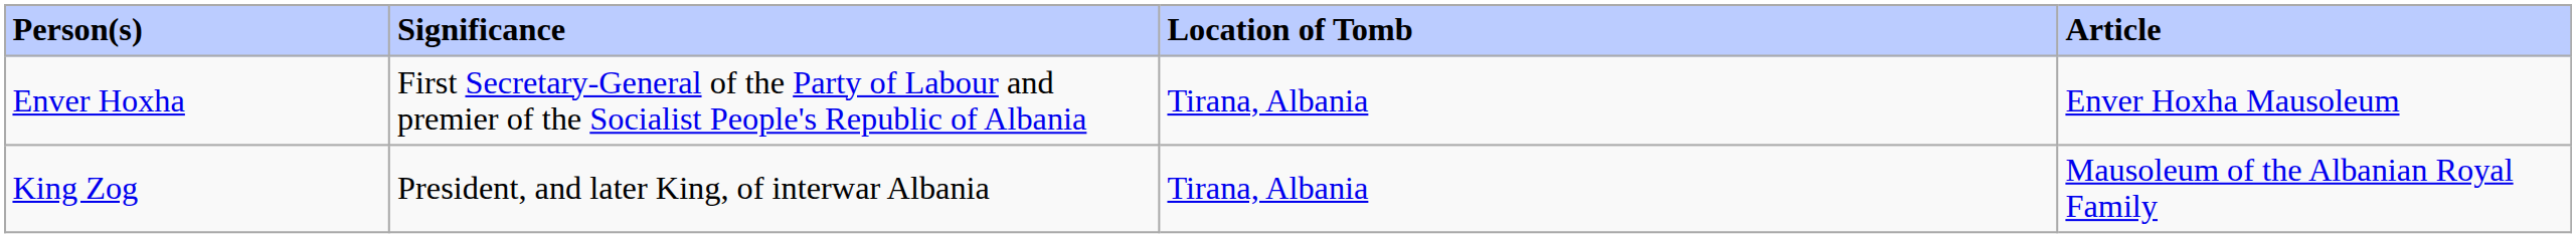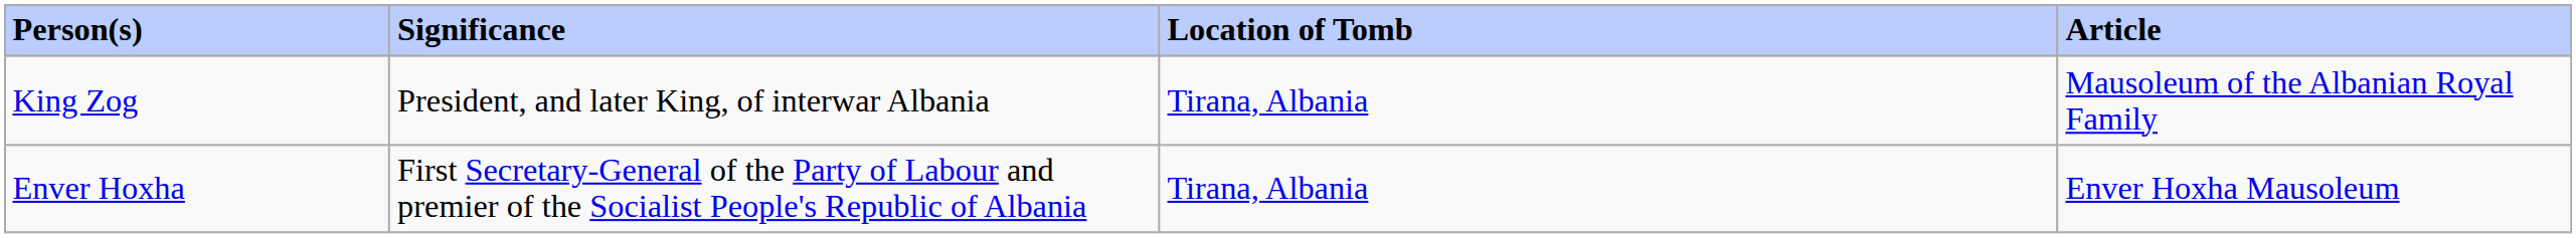rows swapped: Enver Hoxha <-> King Zog
